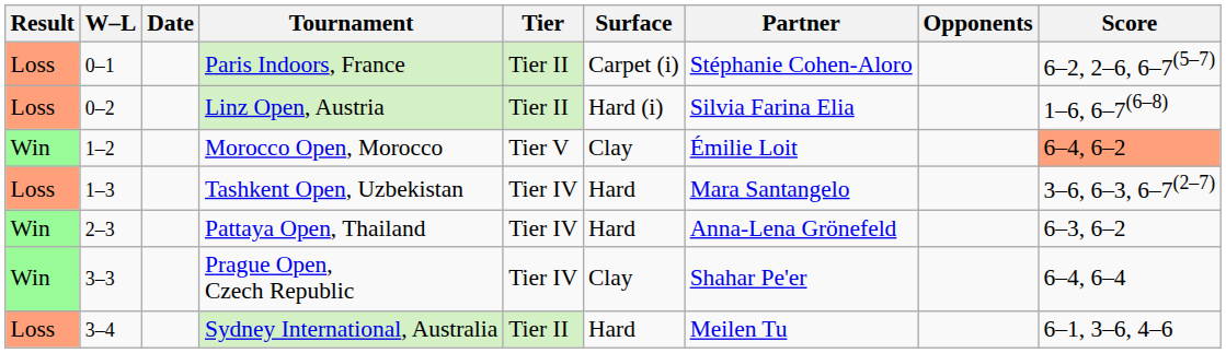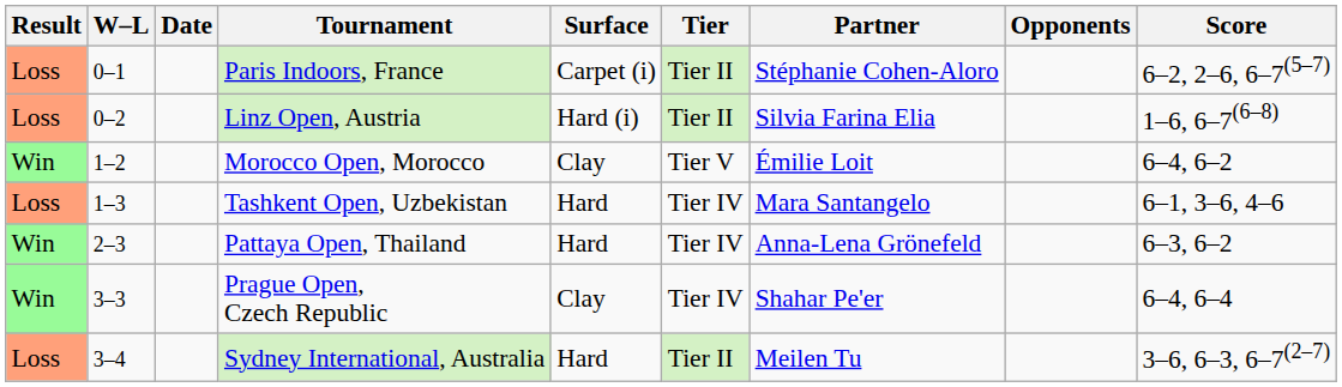columns swapped: Tier <-> Surface
Morocco Open, Morocco | Score: lightsalmon background -> no background
Tashkent Open, Uzbekistan | Score: 3–6, 6–3, 6–7(2–7) -> 6–1, 3–6, 4–6
Sydney International, Australia | Score: 6–1, 3–6, 4–6 -> 3–6, 6–3, 6–7(2–7)
